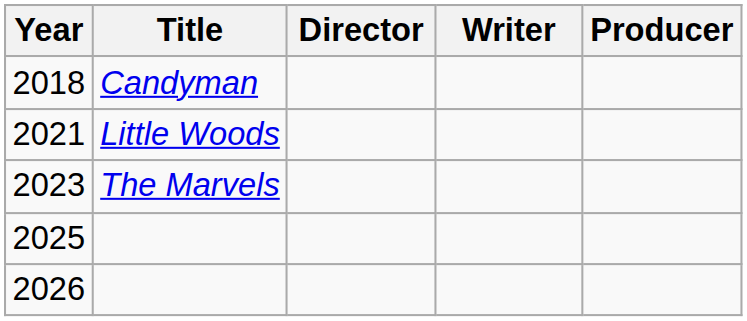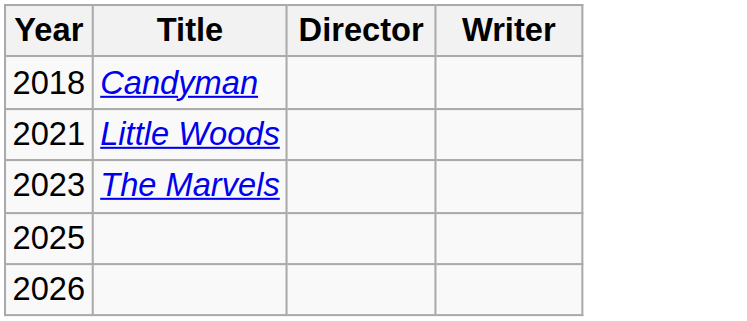- column: Producer
